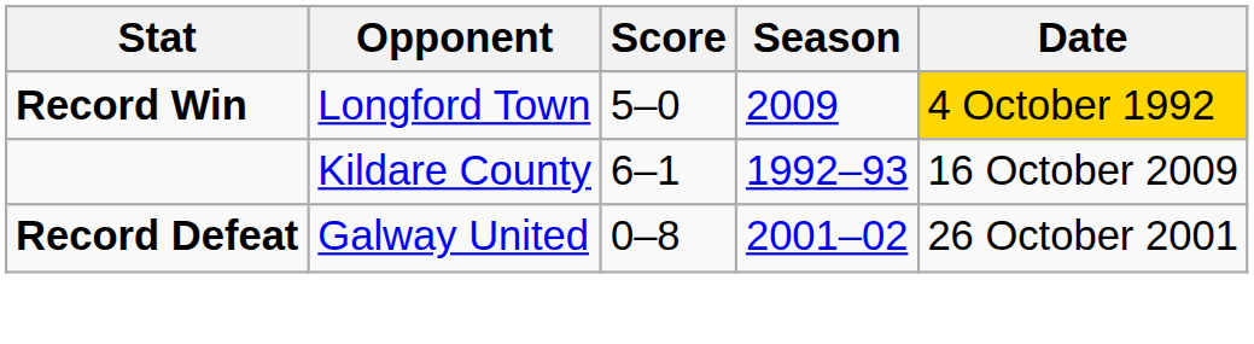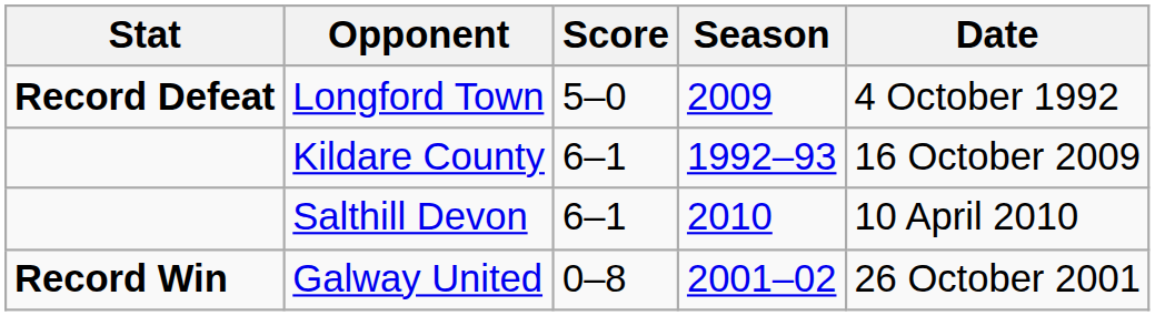Longford Town | Stat: Record Win -> Record Defeat
Longford Town | Date: gold background -> no background
+ row: Salthill Devon | 6–1 | 2010 | 10 April 2010
Galway United | Stat: Record Defeat -> Record Win
